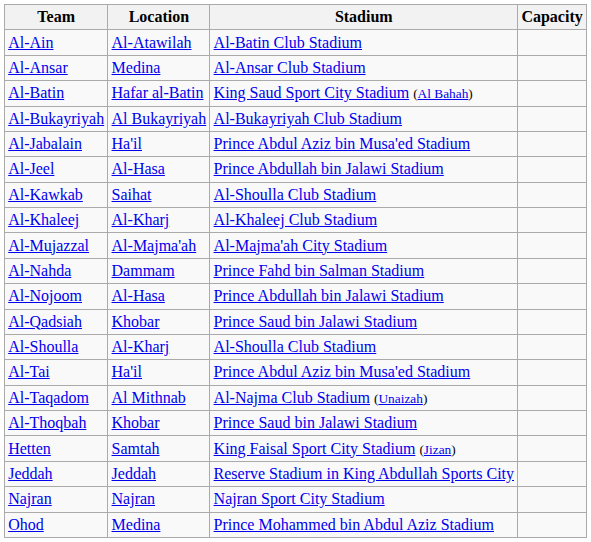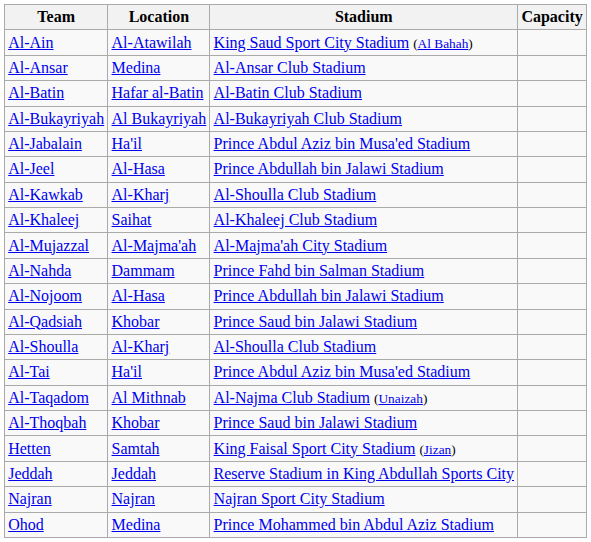Al-Ain | Stadium: Al-Batin Club Stadium -> King Saud Sport City Stadium (Al Bahah)
Al-Batin | Stadium: King Saud Sport City Stadium (Al Bahah) -> Al-Batin Club Stadium
Al-Kawkab | Location: Saihat -> Al-Kharj
Al-Khaleej | Location: Al-Kharj -> Saihat
